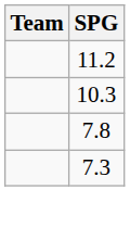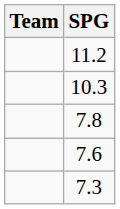+ row: 7.6
